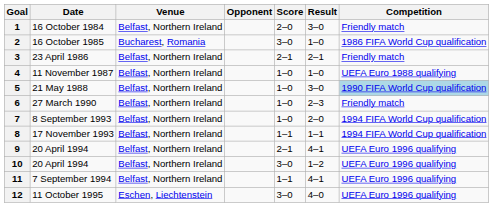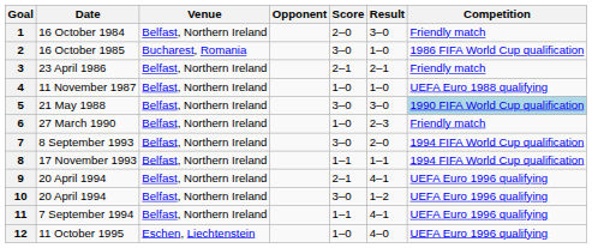5 | Score: 1–0 -> 3–0
7 | Score: 1–0 -> 3–0
12 | Score: 3–0 -> 1–0
